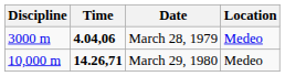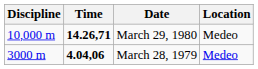rows swapped: March 28, 1979 <-> March 29, 1980
